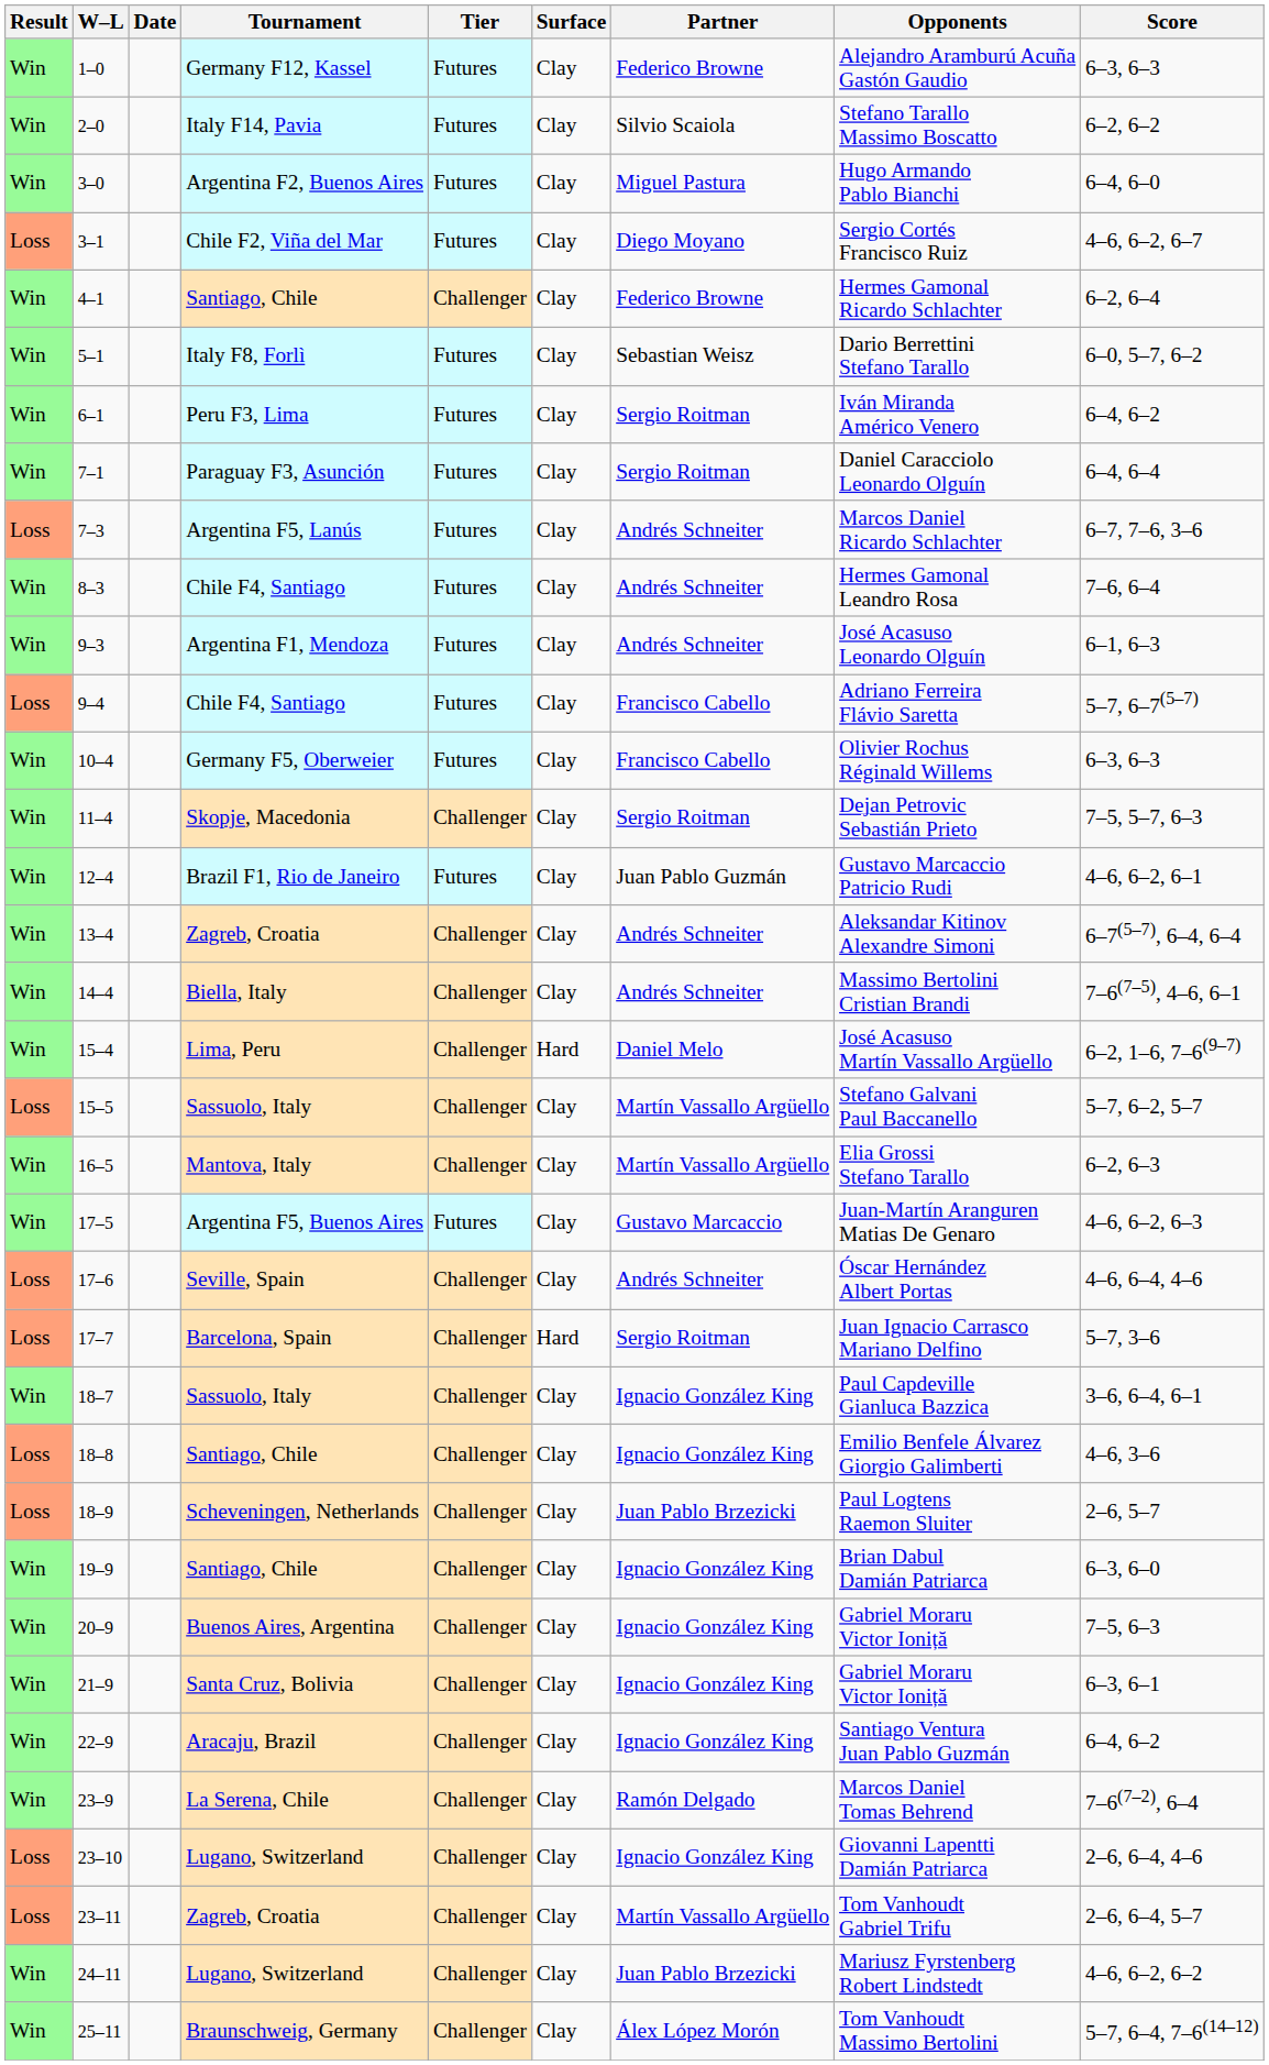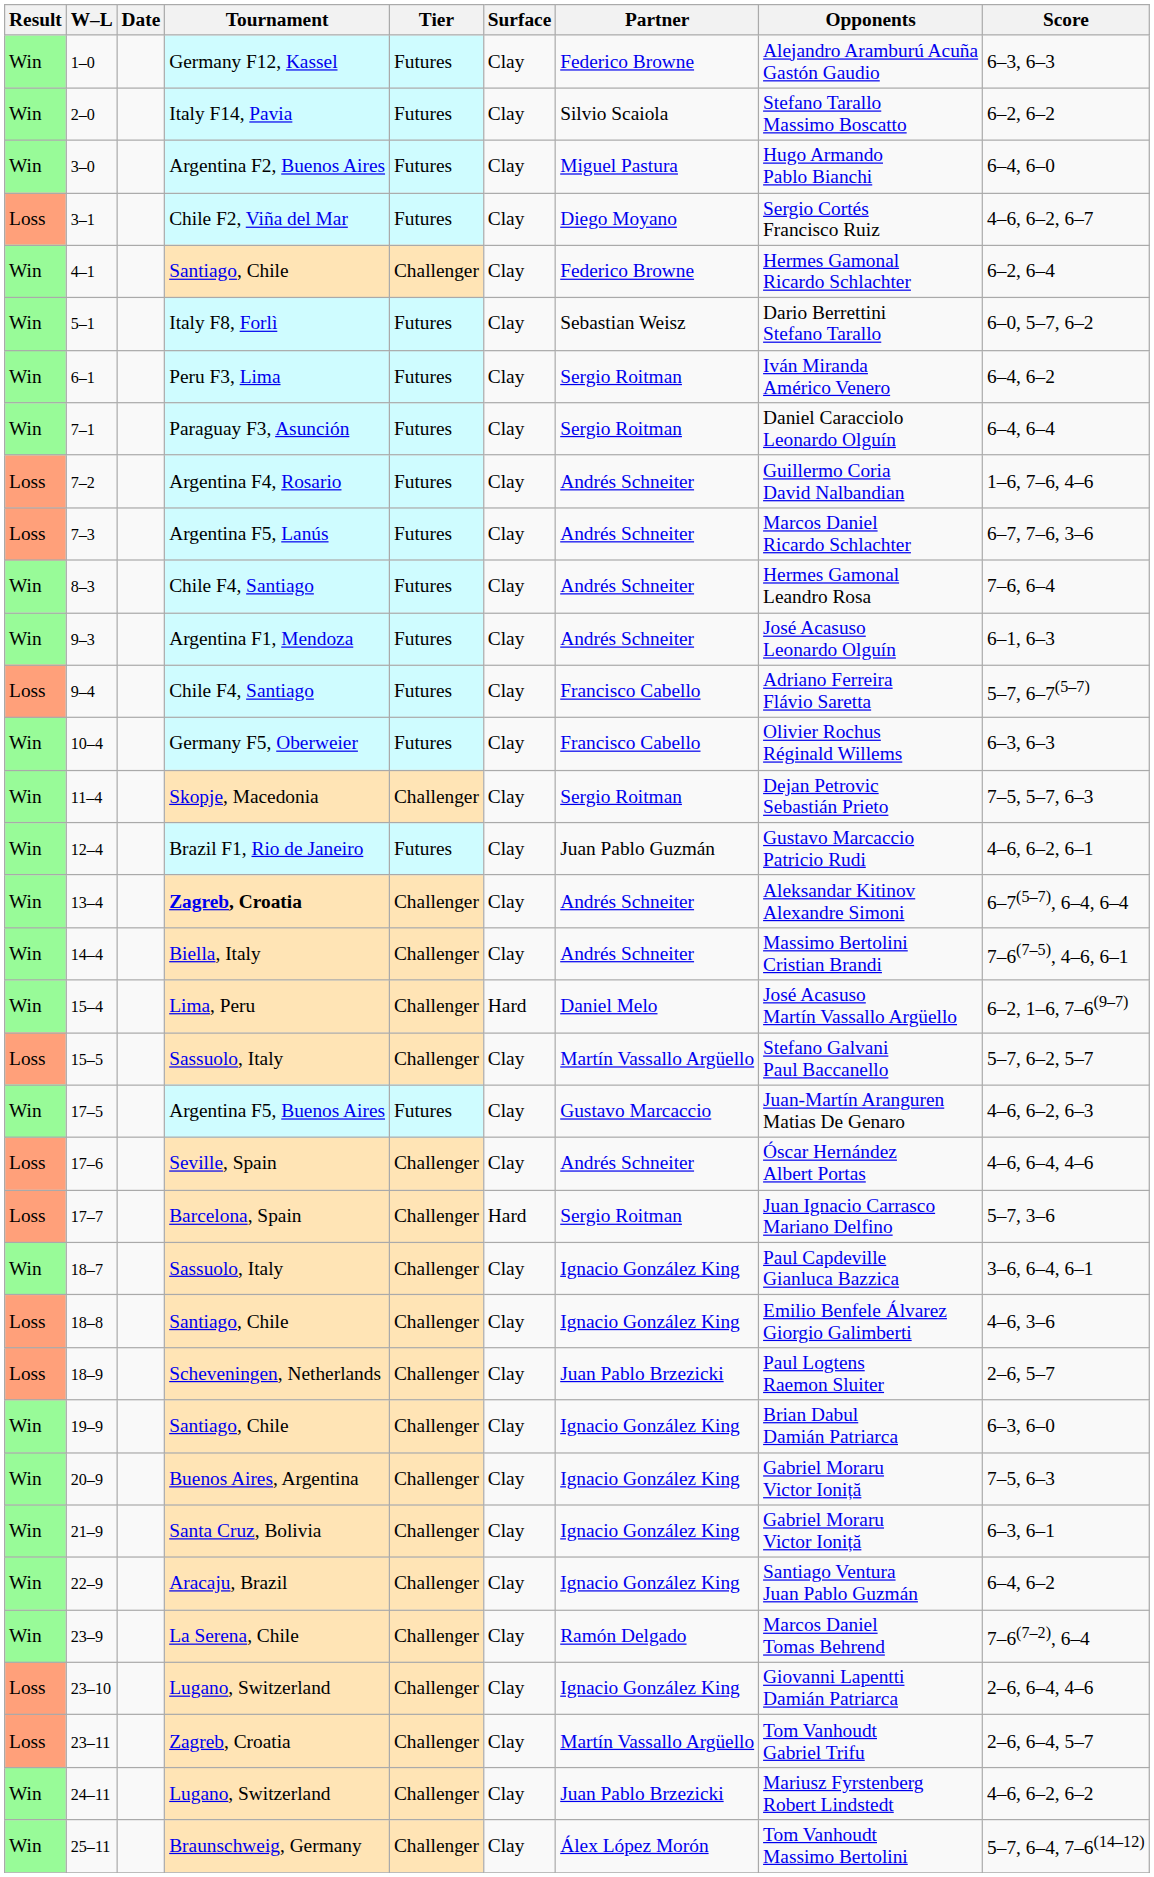+ row: Loss | 7–2 | Argentina F4, Rosario | Futures | Clay | Andrés Schneiter | Guillermo Coria David Nalbandian | 1–6, 7–6, 4–6
13–4 | Tournament: normal -> bold
- row: Win | 16–5 | Mantova, Italy | Challenger | Clay | Martín Vassallo Argüello | Elia Grossi Stefano Tarallo | 6–2, 6–3
